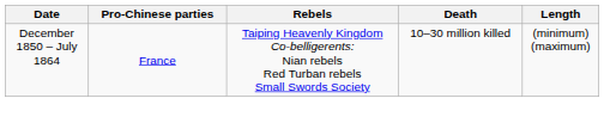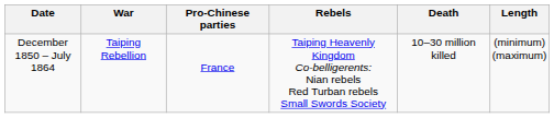+ column: War | Taiping Rebellion
